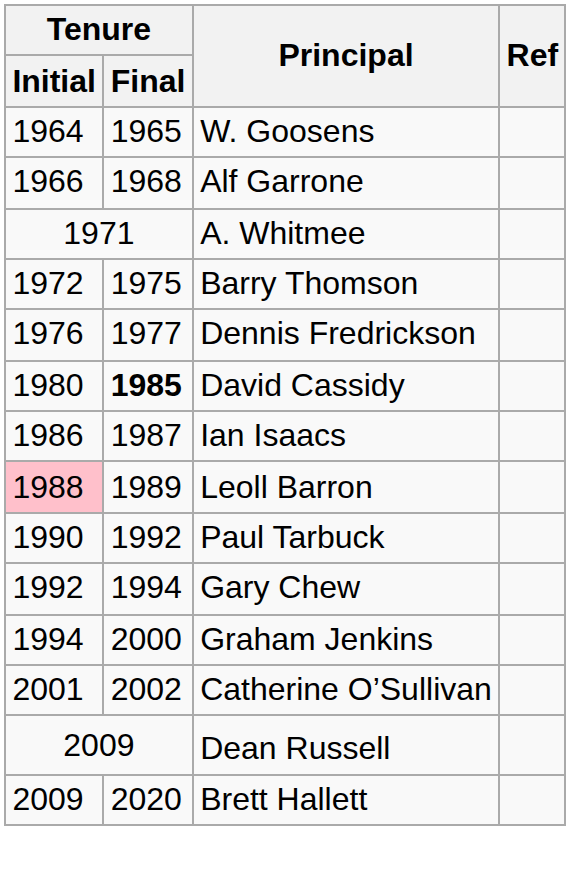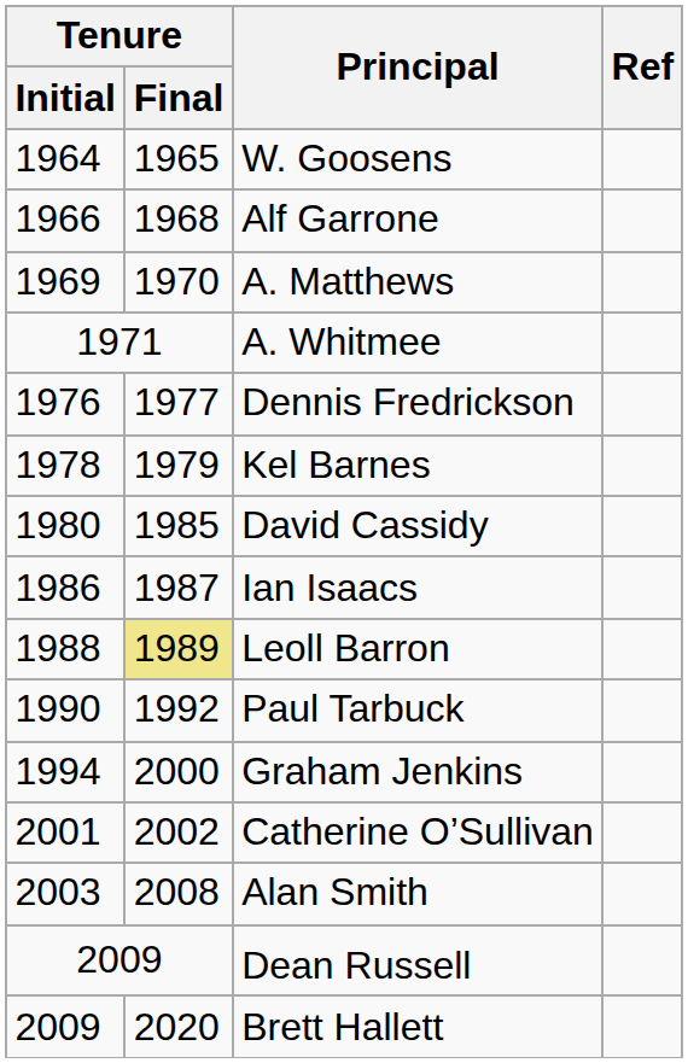+ row: 1969 | 1970 | A. Matthews
- row: 1972 | 1975 | Barry Thomson
+ row: 1978 | 1979 | Kel Barnes
David Cassidy | Tenure / Final: bold -> normal
Leoll Barron | Tenure / Initial: pink background -> no background
Leoll Barron | Tenure / Final: no background -> khaki background
- row: 1992 | 1994 | Gary Chew
+ row: 2003 | 2008 | Alan Smith
